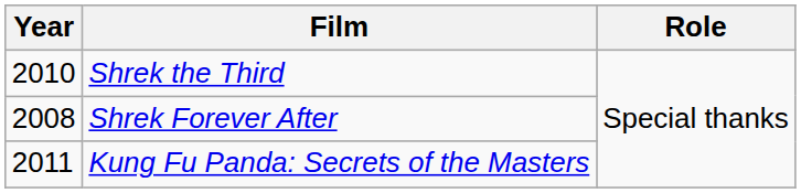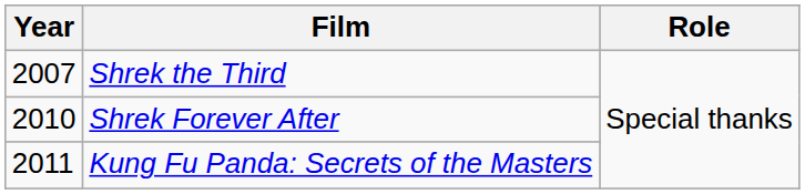Shrek the Third | Year: 2010 -> 2007
Shrek Forever After | Year: 2008 -> 2010
